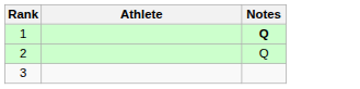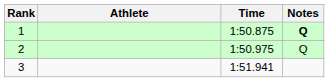+ column: Time | 1:50.875 | 1:50.975 | 1:51.941
